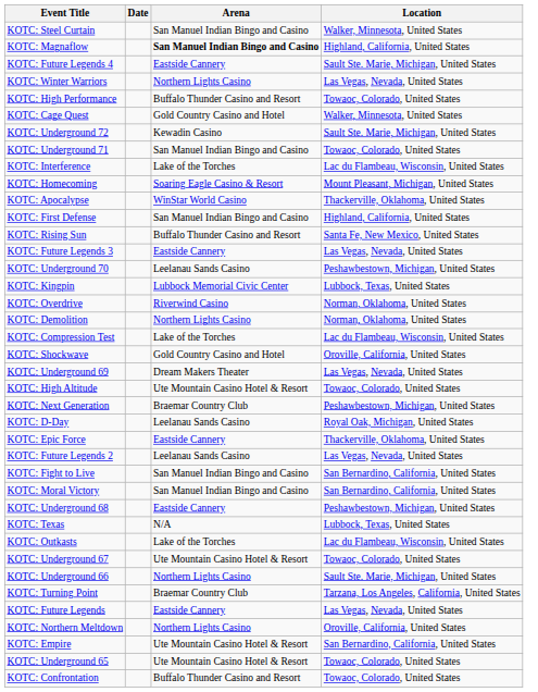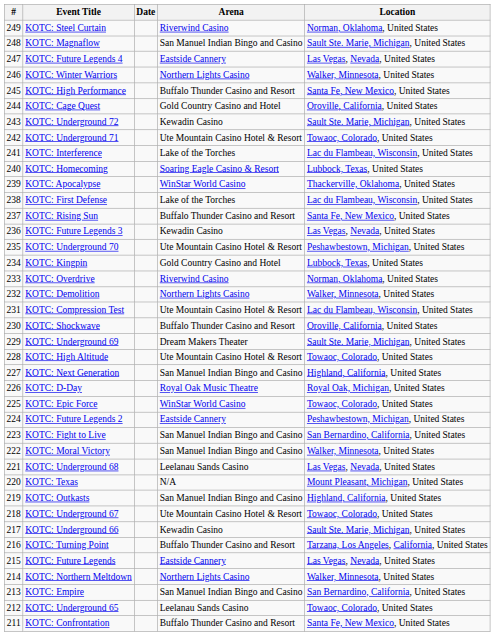+ column: # | 249 | 248 | 247 | 246 | 245 | 244 | 243 | 242 | 241 | 240 | 239 | 238 | 237 | 236 | 235 | 234 | 233 | 232 | 231 | 230 | 229 | 228 | 227 | 226 | 225 | 224 | 223 | 222 | 221 | 220 | 219 | 218 | 217 | 216 | 215 | 214 | 213 | 212 | 211
KOTC: Steel Curtain | Arena: San Manuel Indian Bingo and Casino -> Riverwind Casino
KOTC: Steel Curtain | Location: Walker, Minnesota, United States -> Norman, Oklahoma, United States
KOTC: Magnaflow | Arena: bold -> normal
KOTC: Magnaflow | Location: Highland, California, United States -> Sault Ste. Marie, Michigan, United States
KOTC: Future Legends 4 | Location: Sault Ste. Marie, Michigan, United States -> Las Vegas, Nevada, United States
KOTC: Winter Warriors | Location: Las Vegas, Nevada, United States -> Walker, Minnesota, United States
KOTC: High Performance | Location: Towaoc, Colorado, United States -> Santa Fe, New Mexico, United States
KOTC: Cage Quest | Location: Walker, Minnesota, United States -> Oroville, California, United States
KOTC: Underground 71 | Arena: San Manuel Indian Bingo and Casino -> Ute Mountain Casino Hotel & Resort
KOTC: Homecoming | Location: Mount Pleasant, Michigan, United States -> Lubbock, Texas, United States
KOTC: First Defense | Arena: San Manuel Indian Bingo and Casino -> Lake of the Torches
KOTC: First Defense | Location: Highland, California, United States -> Lac du Flambeau, Wisconsin, United States
KOTC: Future Legends 3 | Arena: Eastside Cannery -> Kewadin Casino
KOTC: Underground 70 | Arena: Leelanau Sands Casino -> Ute Mountain Casino Hotel & Resort
KOTC: Kingpin | Arena: Lubbock Memorial Civic Center -> Gold Country Casino and Hotel
KOTC: Demolition | Location: Norman, Oklahoma, United States -> Walker, Minnesota, United States
KOTC: Compression Test | Arena: Lake of the Torches -> Ute Mountain Casino Hotel & Resort
KOTC: Shockwave | Arena: Gold Country Casino and Hotel -> Buffalo Thunder Casino and Resort
KOTC: Underground 69 | Location: Las Vegas, Nevada, United States -> Sault Ste. Marie, Michigan, United States
KOTC: Next Generation | Arena: Braemar Country Club -> San Manuel Indian Bingo and Casino
KOTC: Next Generation | Location: Peshawbestown, Michigan, United States -> Highland, California, United States
KOTC: D-Day | Arena: Leelanau Sands Casino -> Royal Oak Music Theatre
KOTC: Epic Force | Arena: Eastside Cannery -> WinStar World Casino
KOTC: Epic Force | Location: Thackerville, Oklahoma, United States -> Towaoc, Colorado, United States
KOTC: Future Legends 2 | Arena: Leelanau Sands Casino -> Eastside Cannery
KOTC: Future Legends 2 | Location: Las Vegas, Nevada, United States -> Peshawbestown, Michigan, United States
KOTC: Moral Victory | Location: San Bernardino, California, United States -> Walker, Minnesota, United States
KOTC: Underground 68 | Arena: Eastside Cannery -> Leelanau Sands Casino
KOTC: Underground 68 | Location: Peshawbestown, Michigan, United States -> Las Vegas, Nevada, United States
KOTC: Texas | Location: Lubbock, Texas, United States -> Mount Pleasant, Michigan, United States
KOTC: Outkasts | Arena: Lake of the Torches -> San Manuel Indian Bingo and Casino
KOTC: Outkasts | Location: Lac du Flambeau, Wisconsin, United States -> Highland, California, United States
KOTC: Underground 66 | Arena: Northern Lights Casino -> Kewadin Casino
KOTC: Turning Point | Arena: Braemar Country Club -> Buffalo Thunder Casino and Resort
KOTC: Northern Meltdown | Location: Oroville, California, United States -> Walker, Minnesota, United States
KOTC: Empire | Arena: Ute Mountain Casino Hotel & Resort -> San Manuel Indian Bingo and Casino
KOTC: Underground 65 | Arena: Ute Mountain Casino Hotel & Resort -> Leelanau Sands Casino
KOTC: Confrontation | Location: Towaoc, Colorado, United States -> Santa Fe, New Mexico, United States
